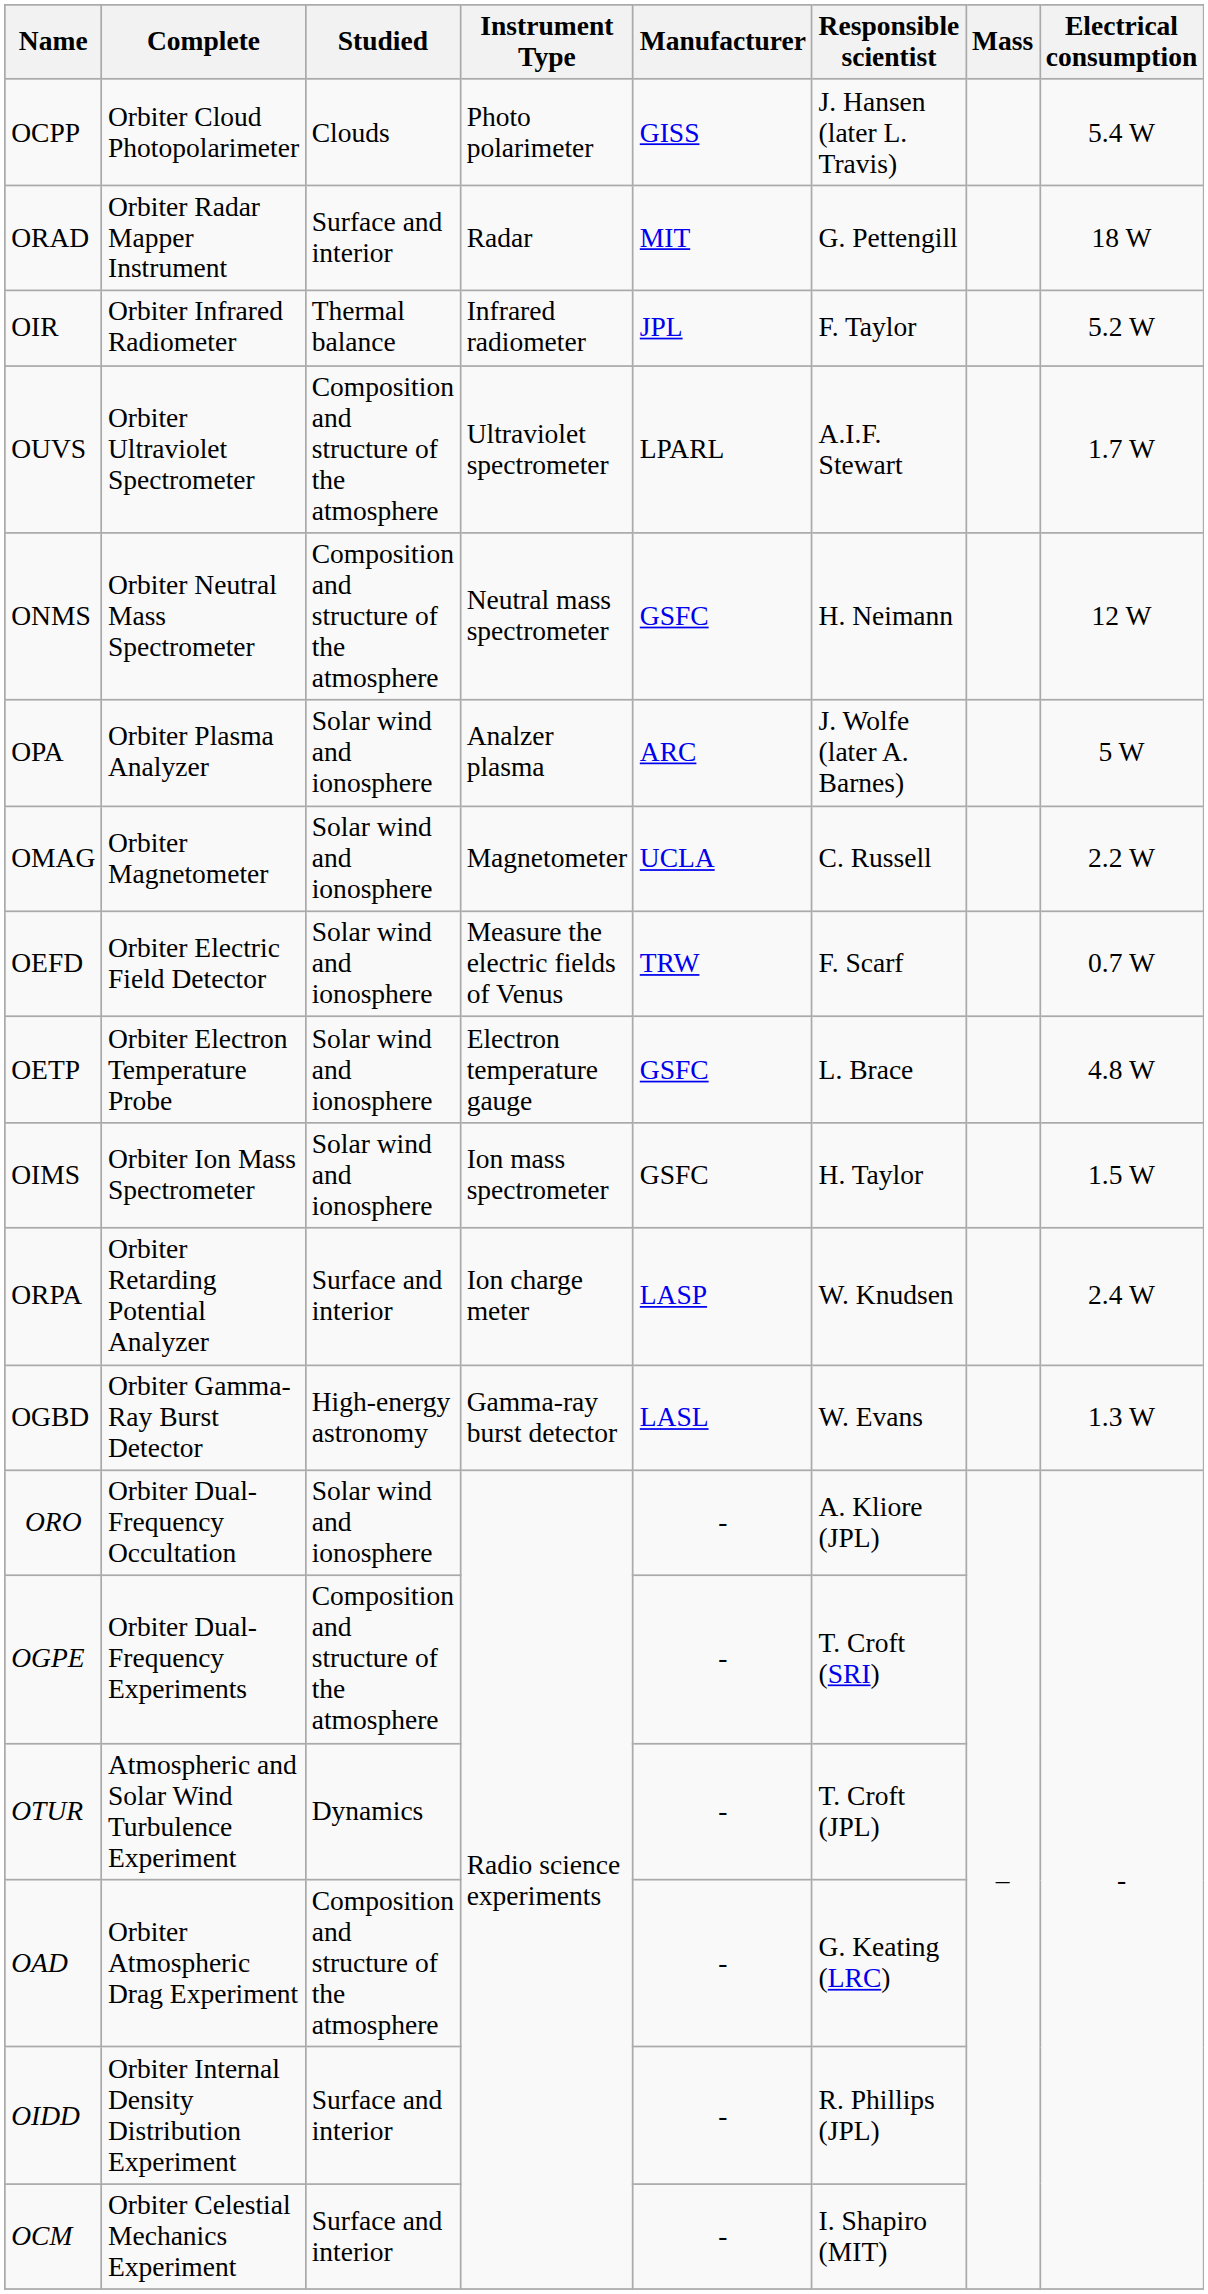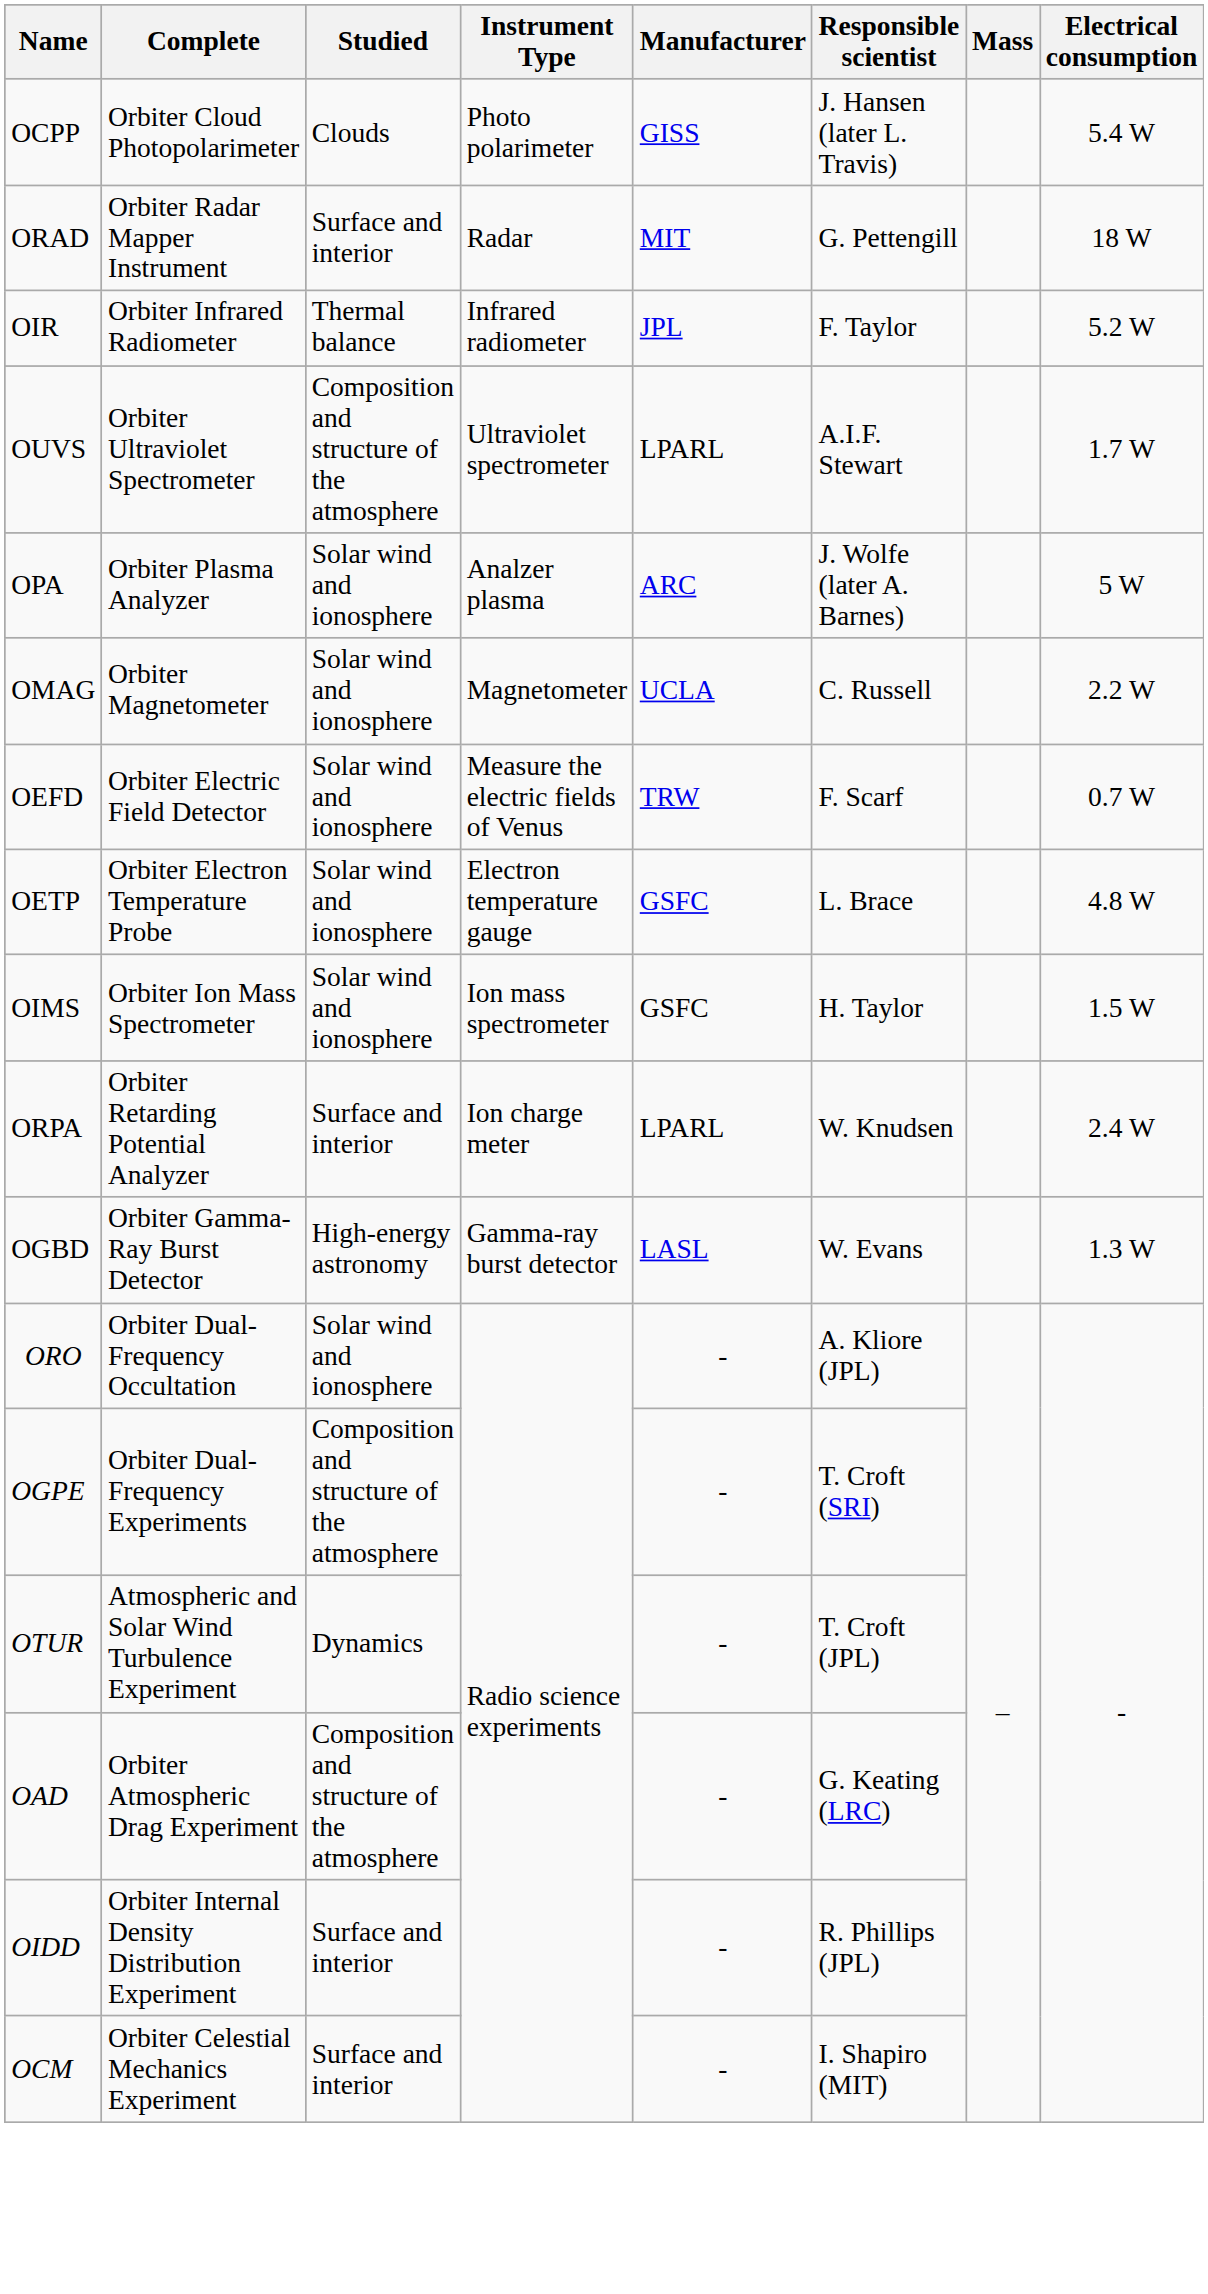- row: ONMS | Orbiter Neutral Mass Spectrometer | Composition and structure of the atmosphere | Neutral mass spectrometer | GSFC | H. Neimann | 12 W
ORPA | Manufacturer: LASP -> LPARL
